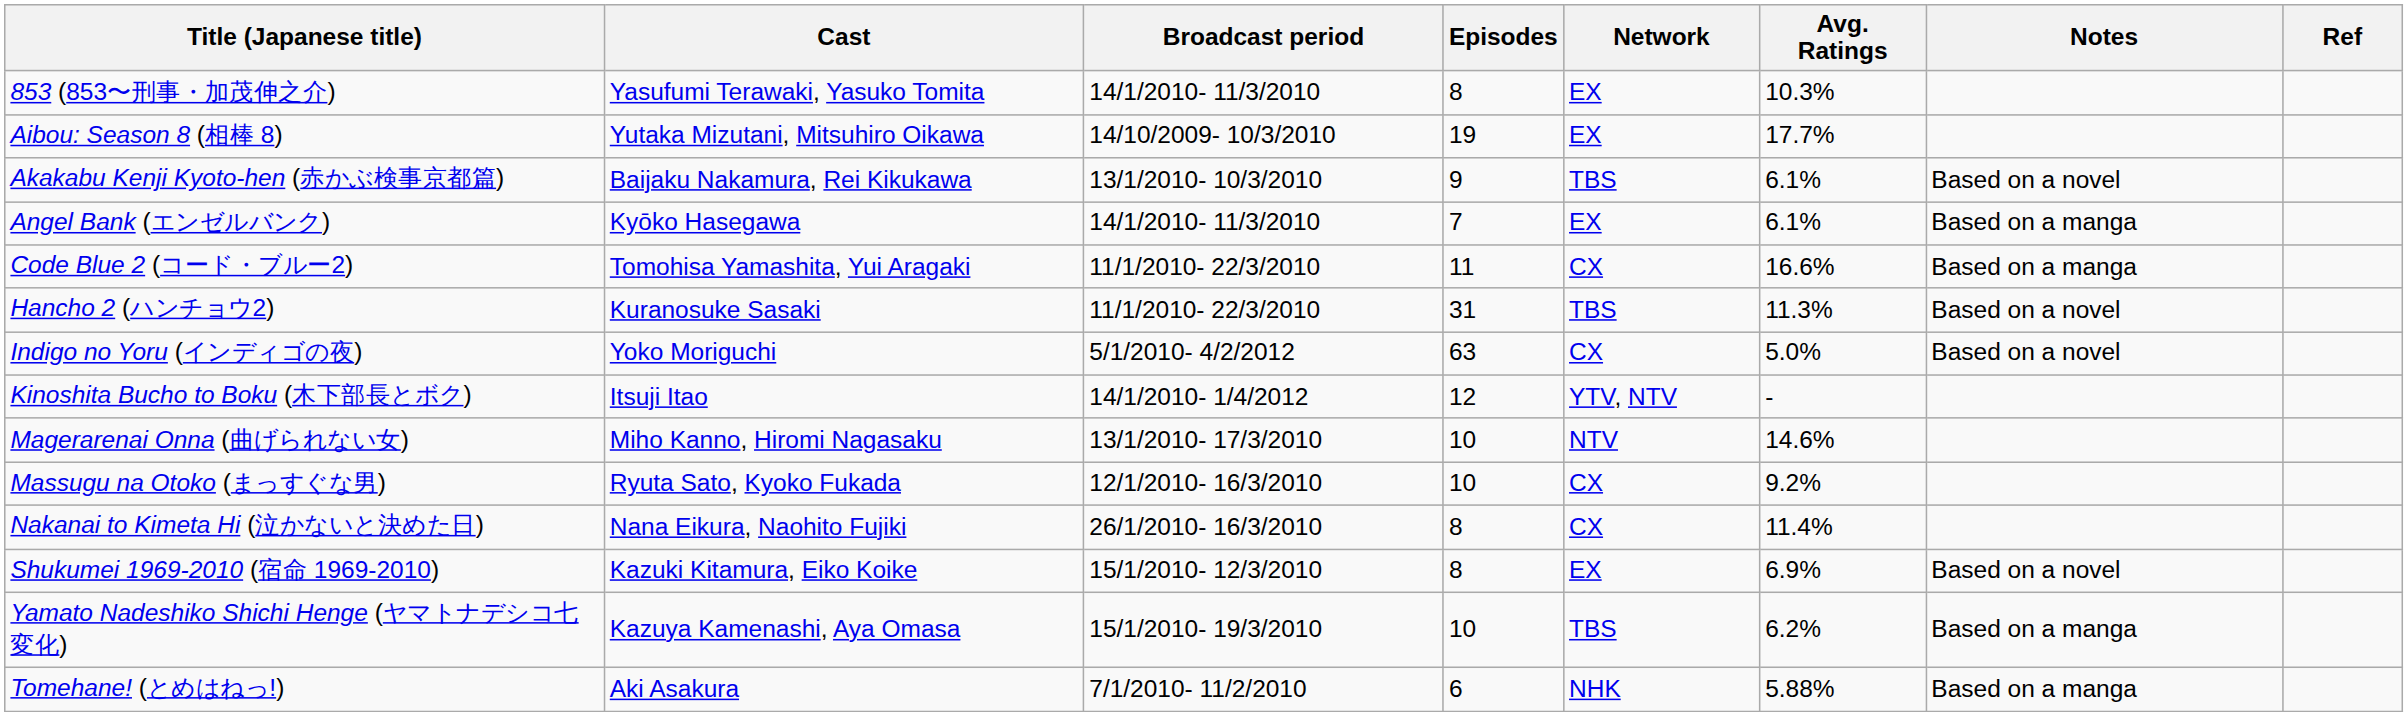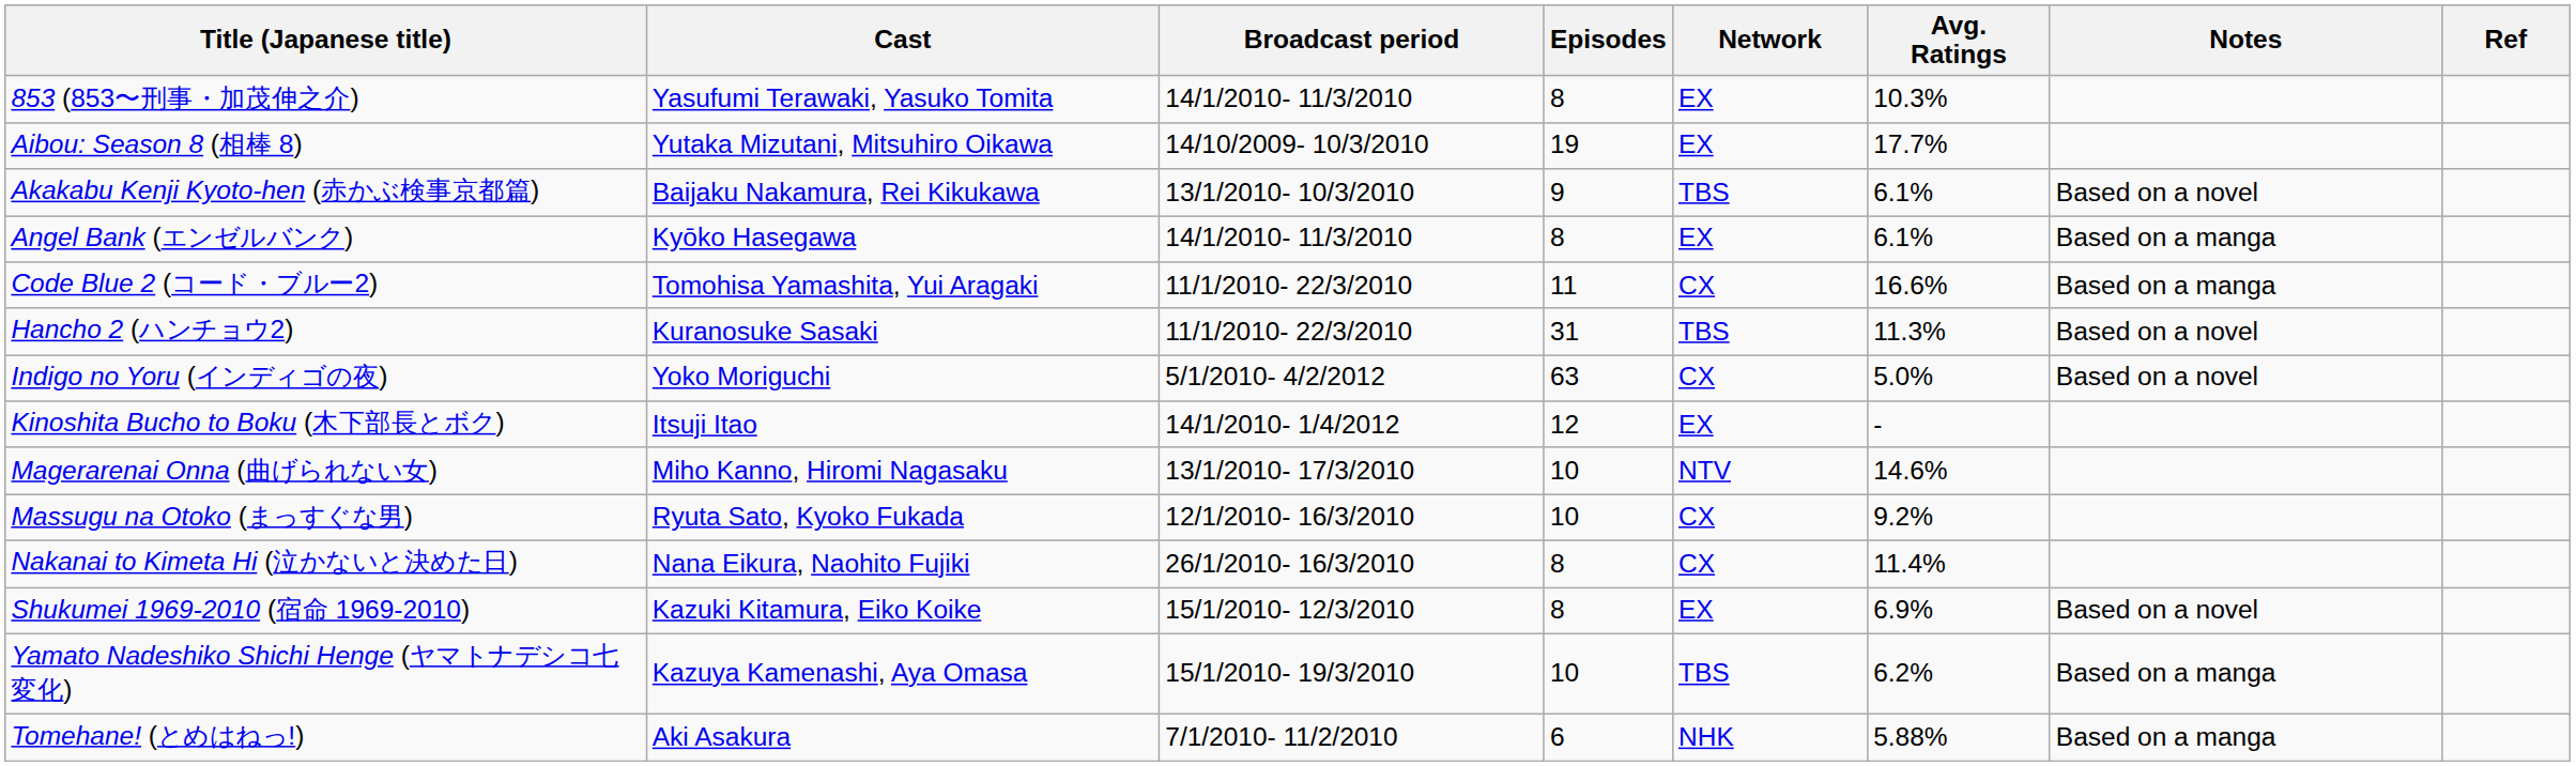Angel Bank (エンゼルバンク) | Episodes: 7 -> 8
Kinoshita Bucho to Boku (木下部長とボク) | Network: YTV, NTV -> EX
